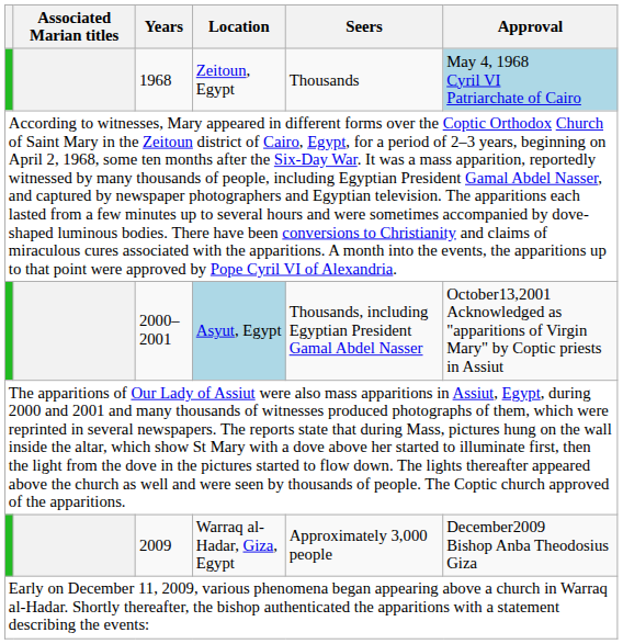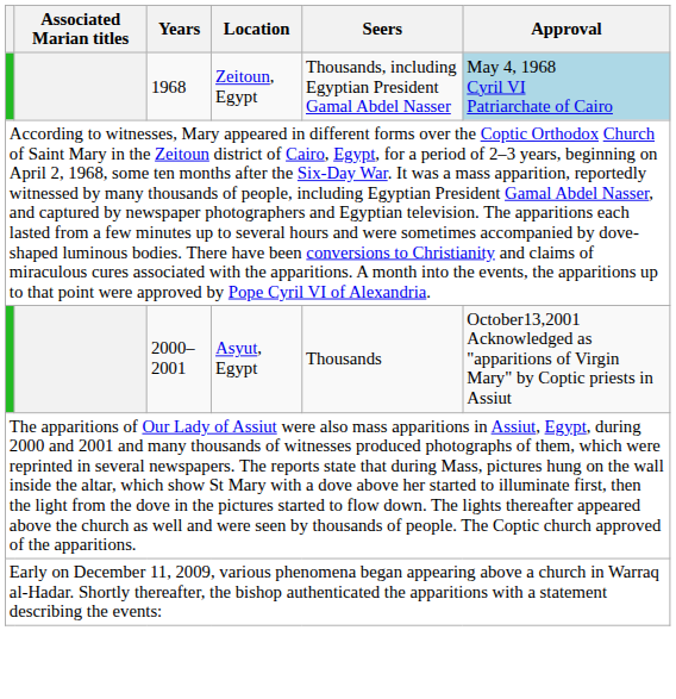1968 | Seers: Thousands -> Thousands, including Egyptian President Gamal Abdel Nasser
2000–2001 | Location: lightblue background -> no background
2000–2001 | Seers: Thousands, including Egyptian President Gamal Abdel Nasser -> Thousands
- row: 2009 | Warraq al-Hadar, Giza, Egypt | Approximately 3,000 people | December2009 Bishop Anba Theodosius Giza
